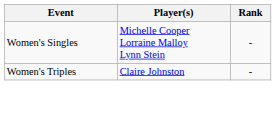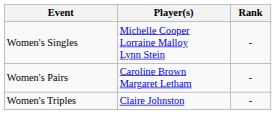+ row: Women's Pairs | Caroline Brown Margaret Letham | -
